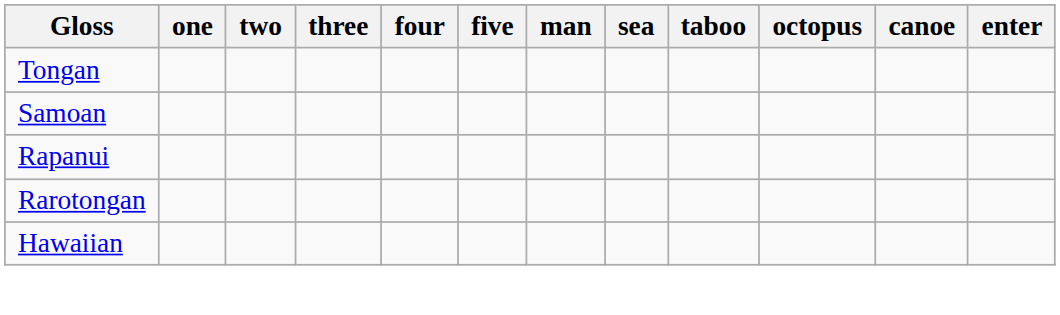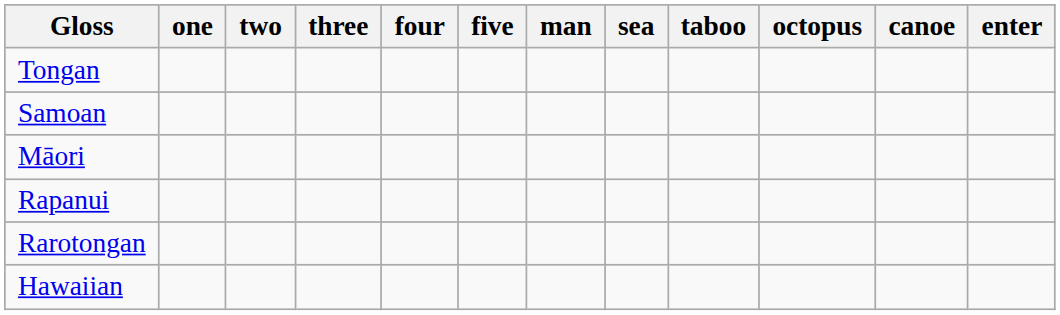+ row: Māori
